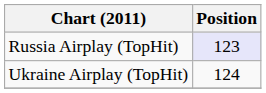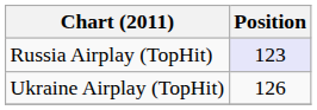Ukraine Airplay (TopHit) | Position: 124 -> 126
